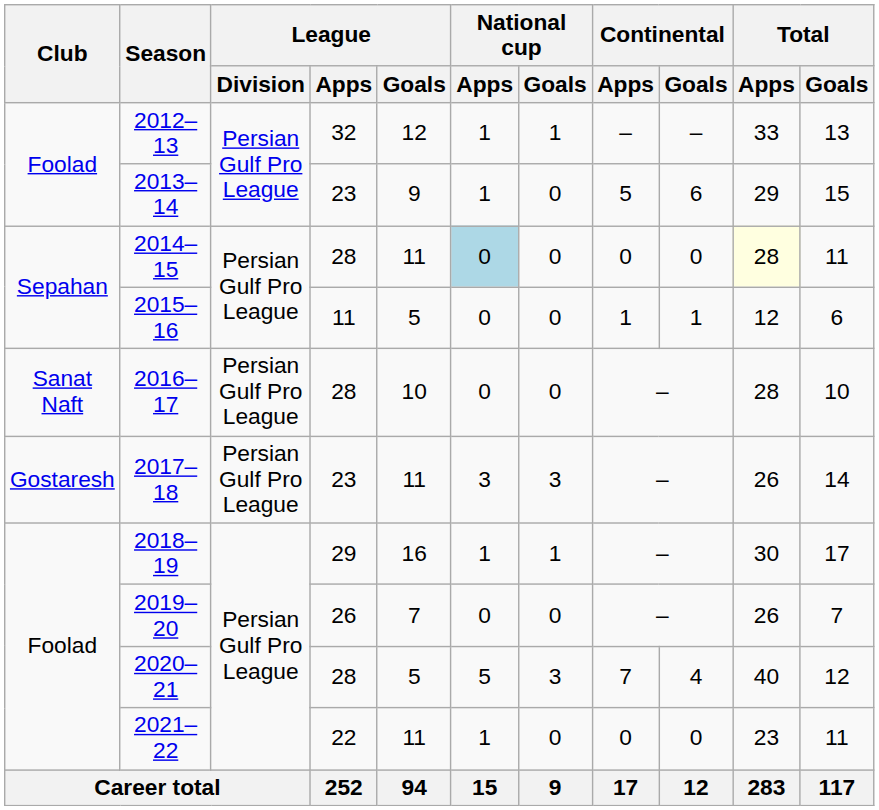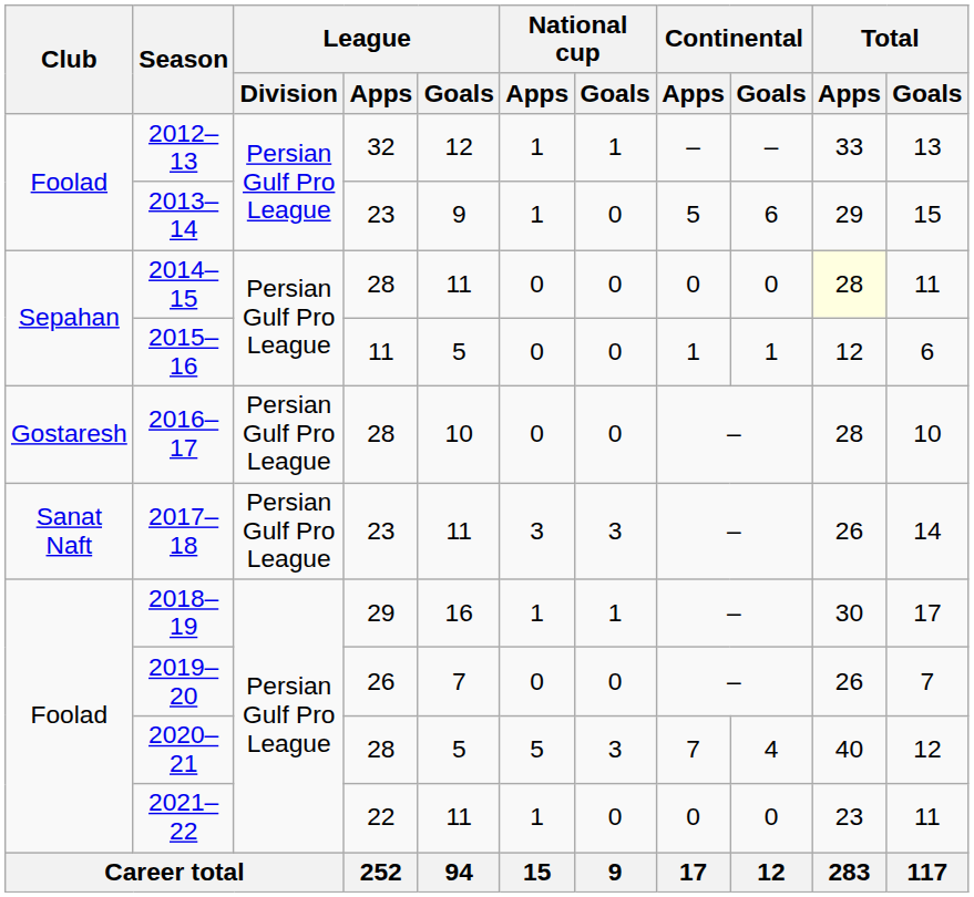2014–15 | National cup / Apps: lightblue background -> no background
2016–17 | Club: Sanat Naft -> Gostaresh
2017–18 | Club: Gostaresh -> Sanat Naft
